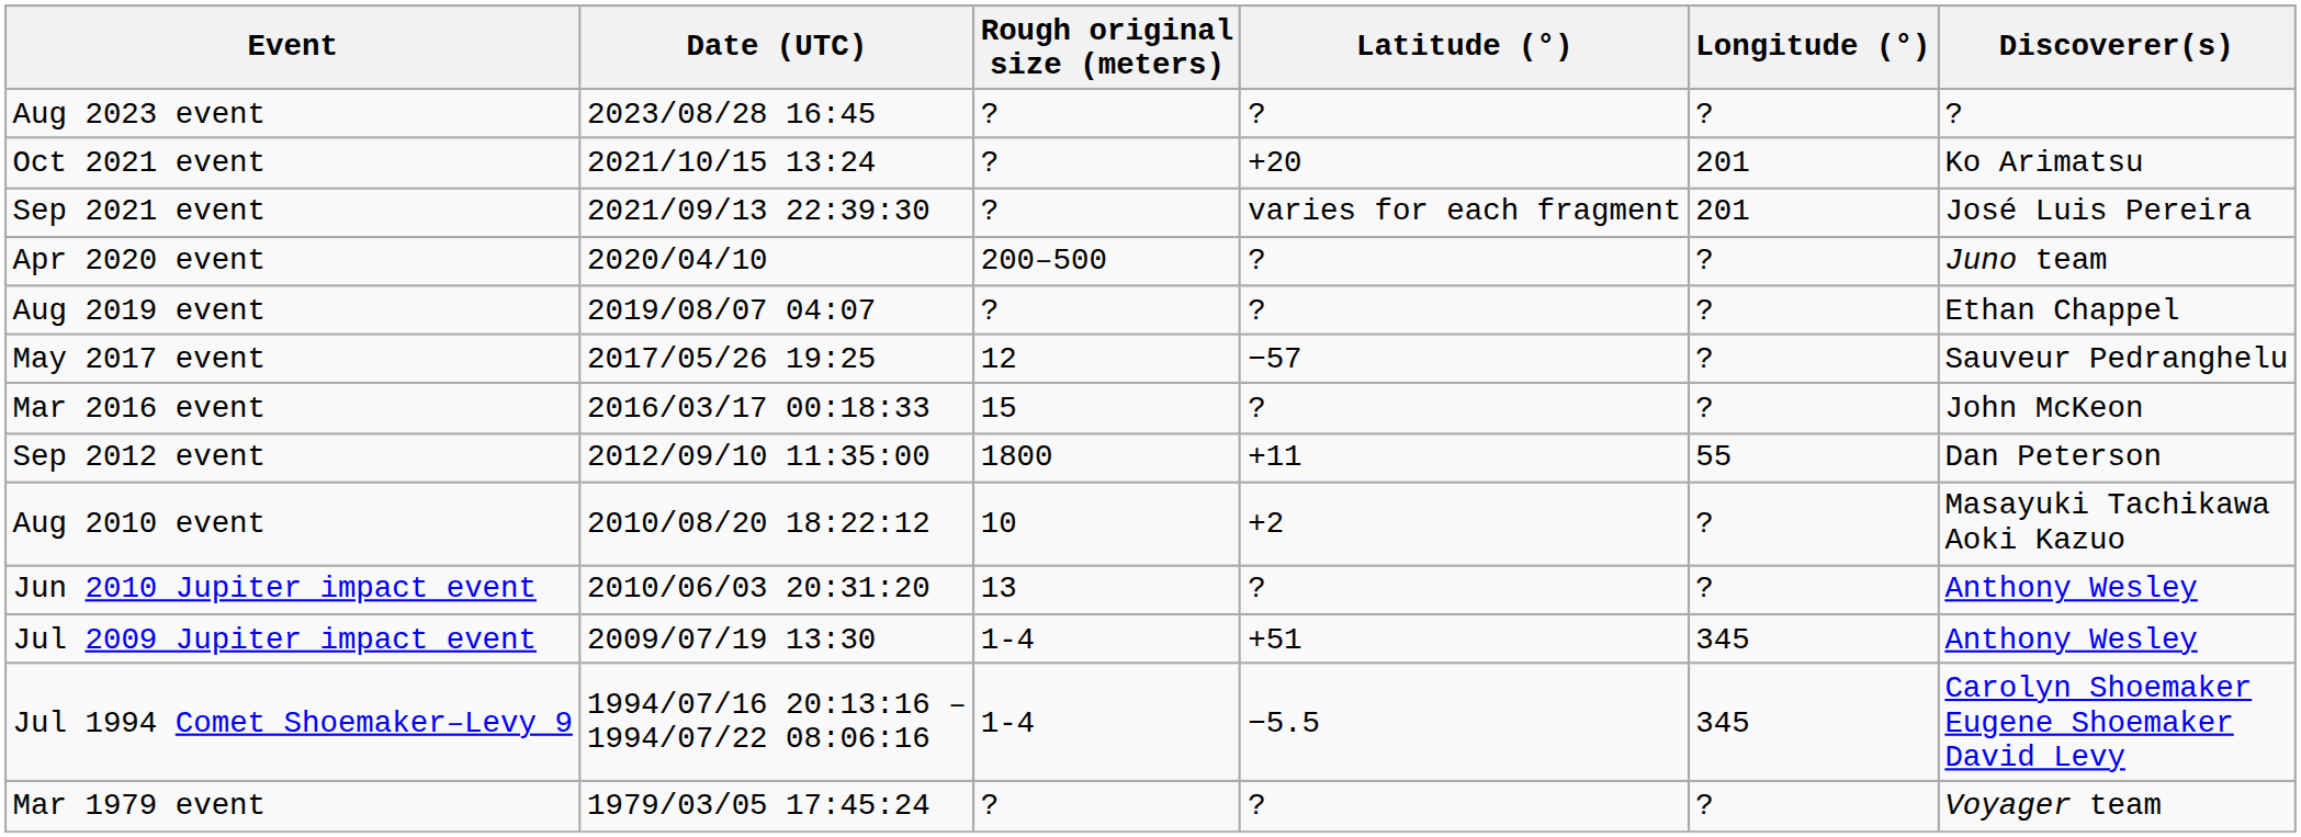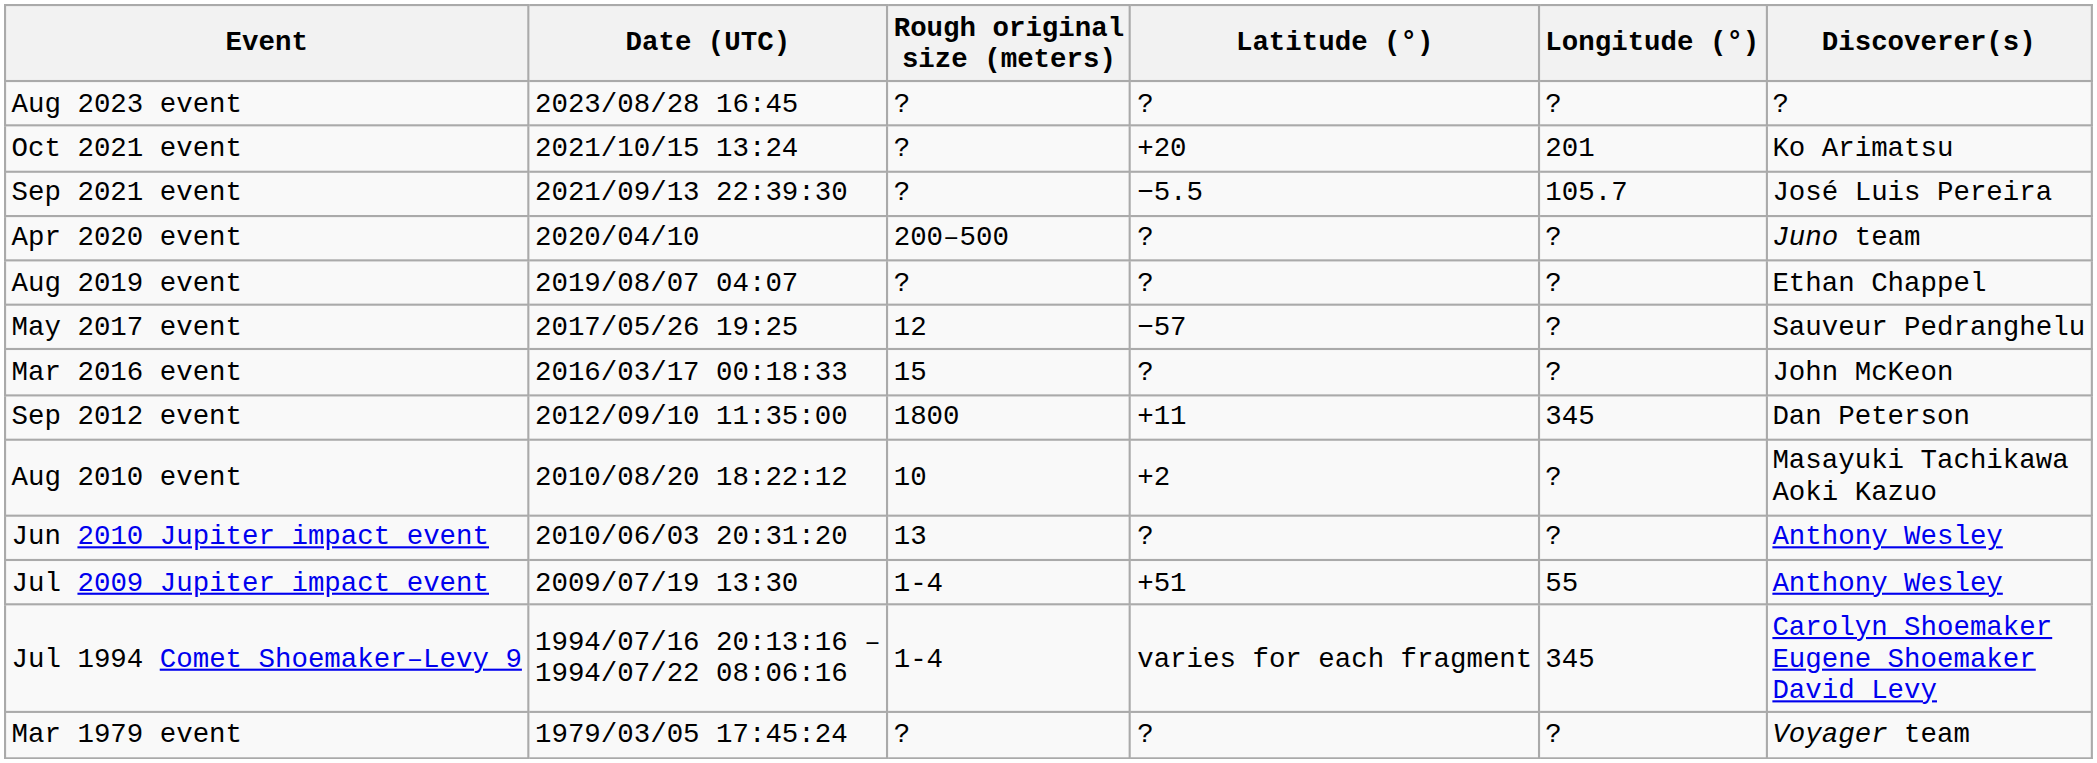Sep 2021 event | Latitude (°): varies for each fragment -> −5.5
Sep 2021 event | Longitude (°): 201 -> 105.7
Sep 2012 event | Longitude (°): 55 -> 345
Jul 2009 Jupiter impact event | Longitude (°): 345 -> 55
Jul 1994 Comet Shoemaker–Levy 9 | Latitude (°): −5.5 -> varies for each fragment
